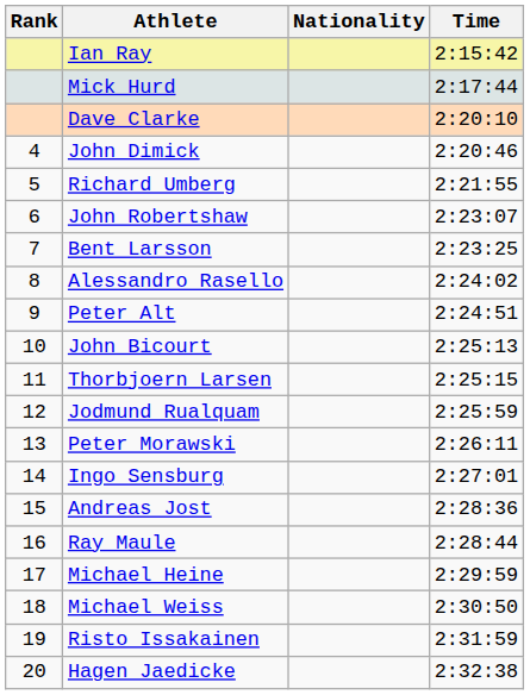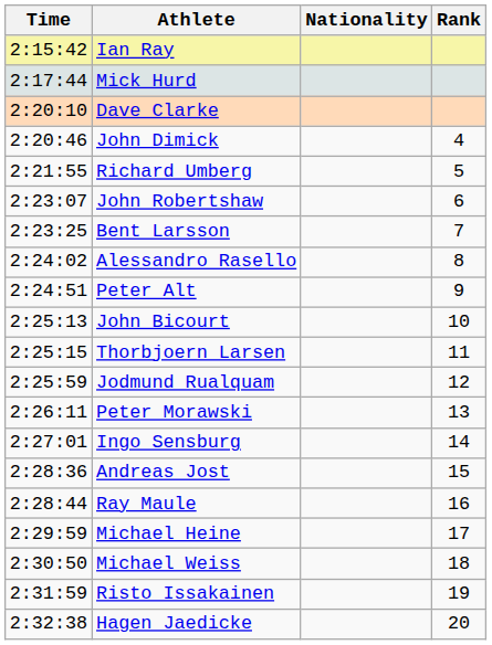columns swapped: Rank <-> Time
